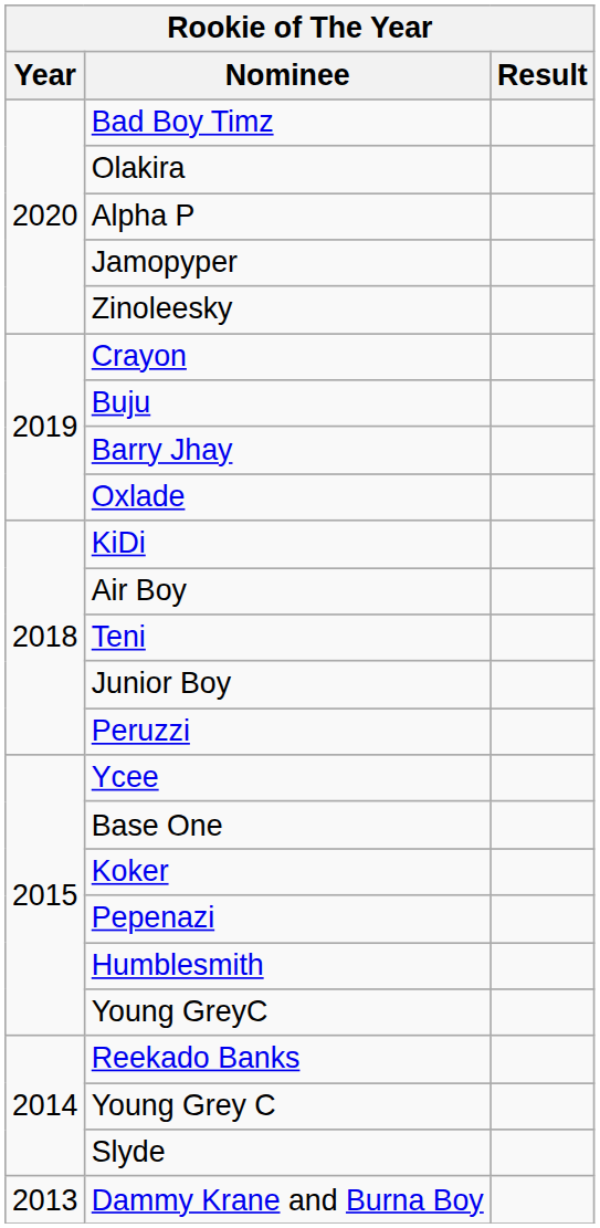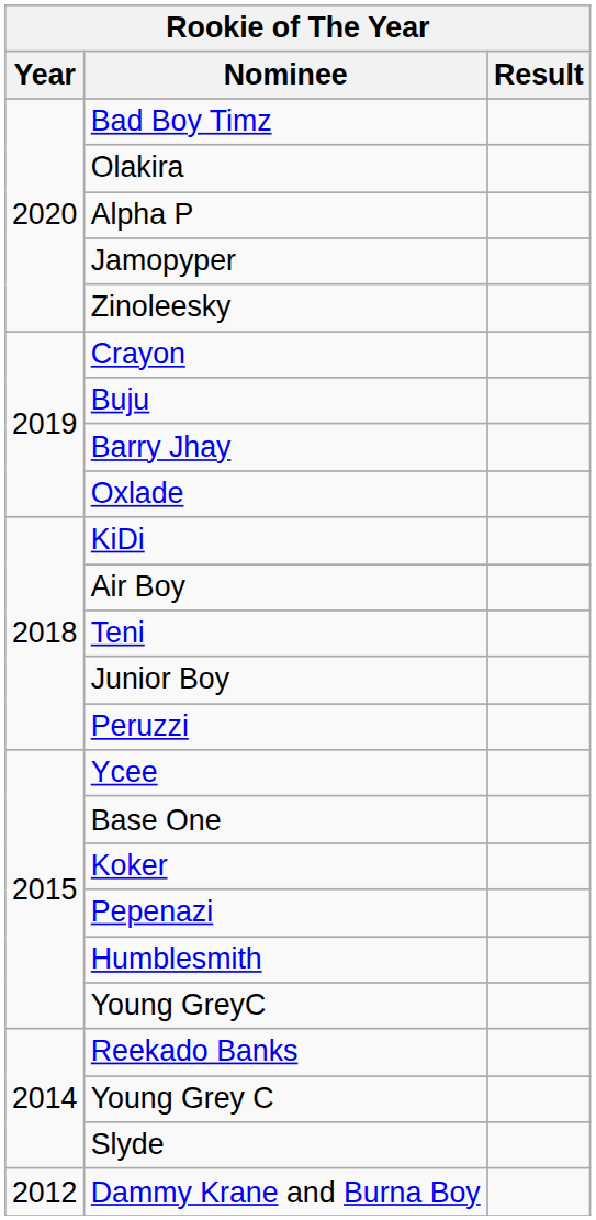Dammy Krane and Burna Boy | Year: 2013 -> 2012
